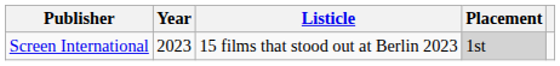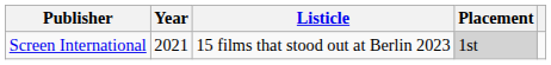Screen International | Year: 2023 -> 2021
